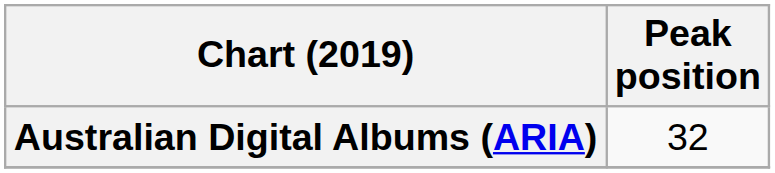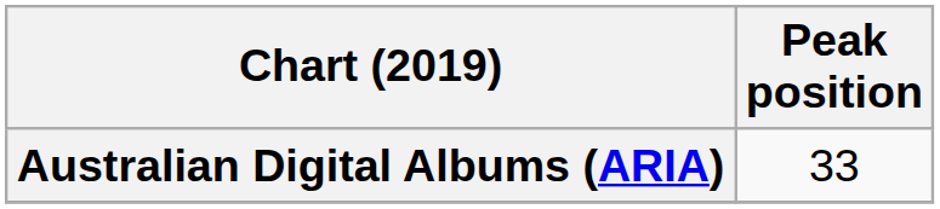Australian Digital Albums (ARIA) | Peak position: 32 -> 33
